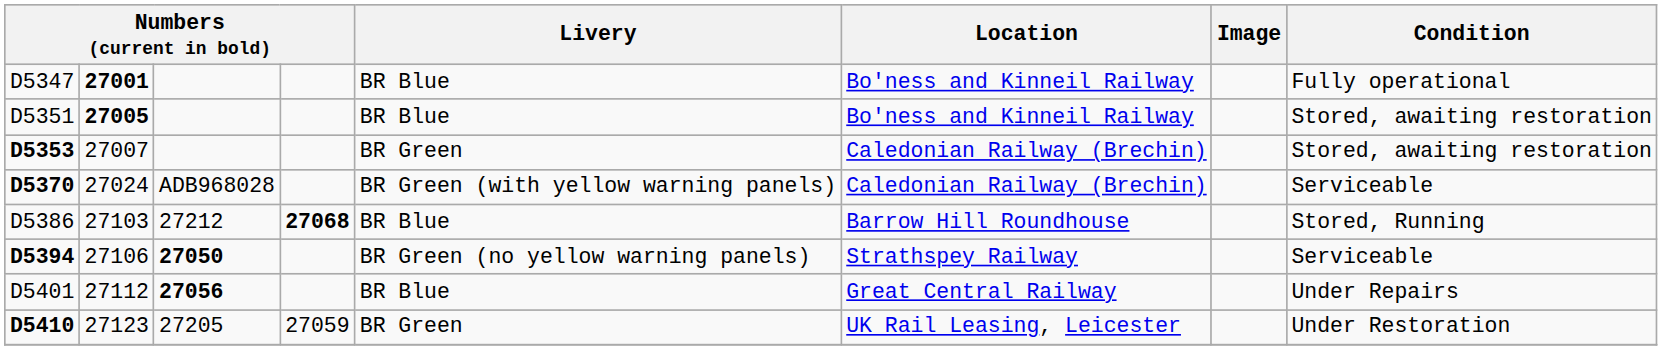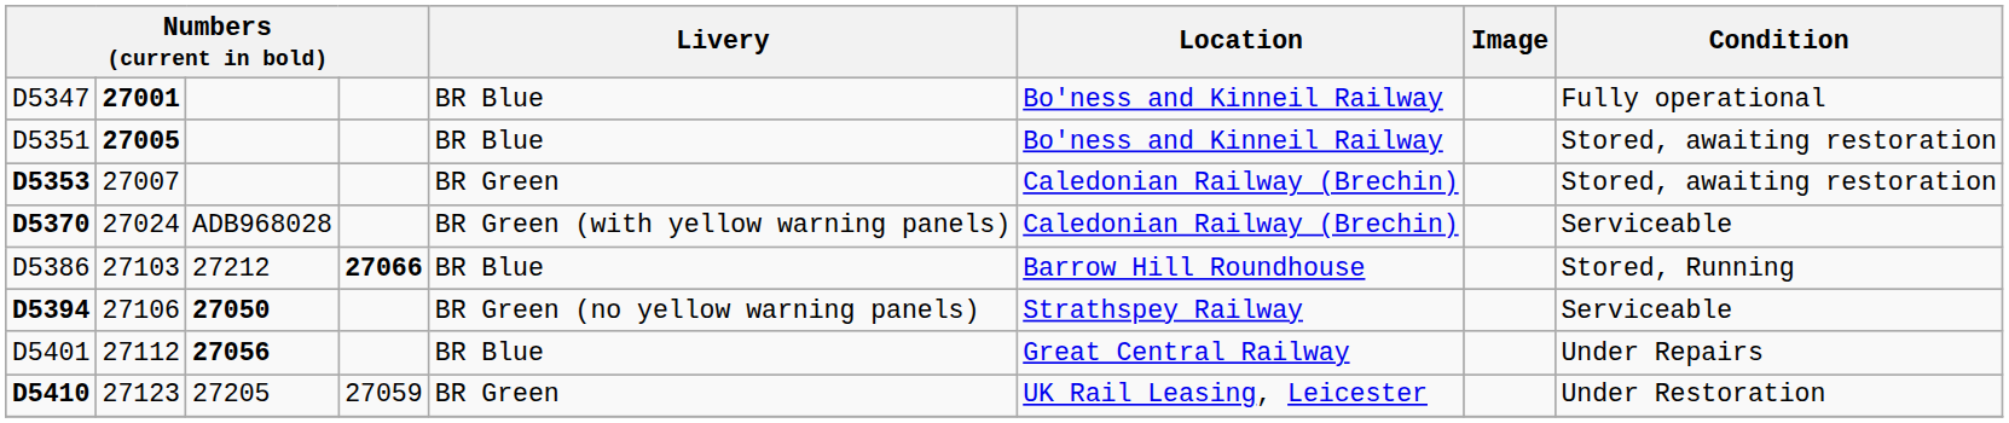D5386 | column 4: 27068 -> 27066
